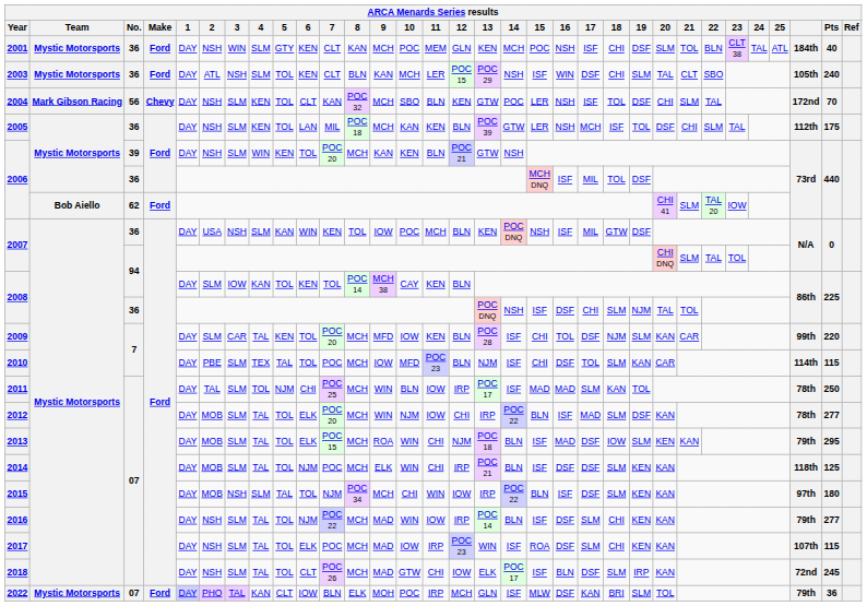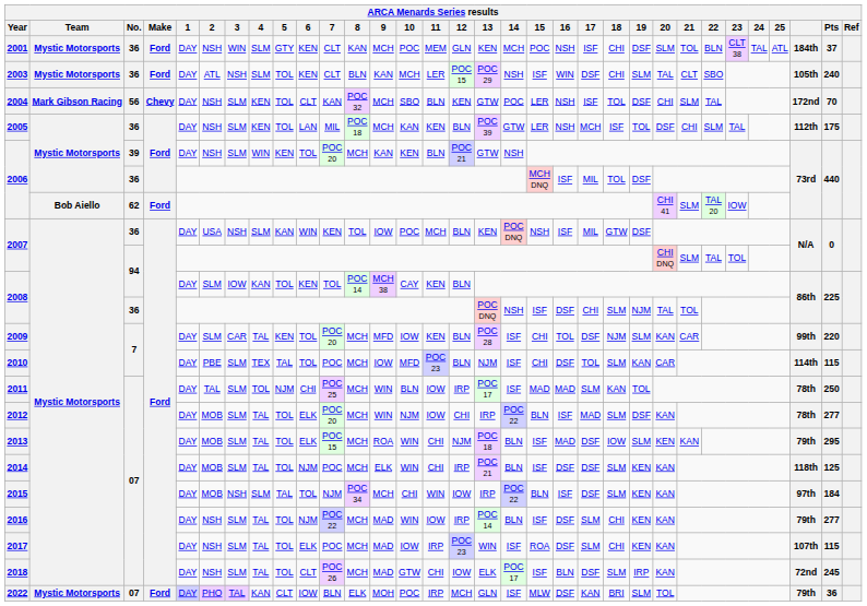2001 | Pts: 40 -> 37
2015 | Pts: 180 -> 184
